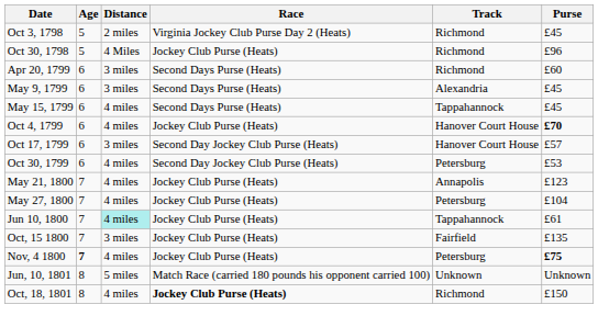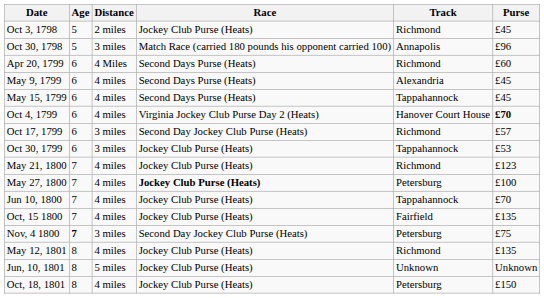Oct 3, 1798 | Race: Virginia Jockey Club Purse Day 2 (Heats) -> Jockey Club Purse (Heats)
Oct 30, 1798 | Distance: 4 Miles -> 3 miles
Oct 30, 1798 | Race: Jockey Club Purse (Heats) -> Match Race (carried 180 pounds his opponent carried 100)
Oct 30, 1798 | Track: Richmond -> Annapolis
Apr 20, 1799 | Distance: 3 miles -> 4 Miles
May 9, 1799 | Distance: 3 miles -> 4 miles
Oct 4, 1799 | Race: Jockey Club Purse (Heats) -> Virginia Jockey Club Purse Day 2 (Heats)
Oct 17, 1799 | Track: Hanover Court House -> Richmond
Oct 30, 1799 | Distance: 4 miles -> 3 miles
Oct 30, 1799 | Race: Second Day Jockey Club Purse (Heats) -> Jockey Club Purse (Heats)
Oct 30, 1799 | Track: Petersburg -> Tappahannock
May 21, 1800 | Track: Annapolis -> Richmond
May 27, 1800 | Race: normal -> bold
May 27, 1800 | Purse: £104 -> £100
Jun 10, 1800 | Distance: paleturquoise background -> no background
Jun 10, 1800 | Purse: £61 -> £70
Oct, 15 1800 | Distance: 3 miles -> 4 miles
Nov, 4 1800 | Distance: 4 miles -> 3 miles
Nov, 4 1800 | Race: Jockey Club Purse (Heats) -> Second Day Jockey Club Purse (Heats)
Nov, 4 1800 | Purse: bold -> normal
+ row: May 12, 1801 | 8 | 4 miles | Jockey Club Purse (Heats) | Richmond | £135
Jun, 10, 1801 | Race: Match Race (carried 180 pounds his opponent carried 100) -> Jockey Club Purse (Heats)
Oct, 18, 1801 | Race: bold -> normal
Oct, 18, 1801 | Track: Richmond -> Petersburg
